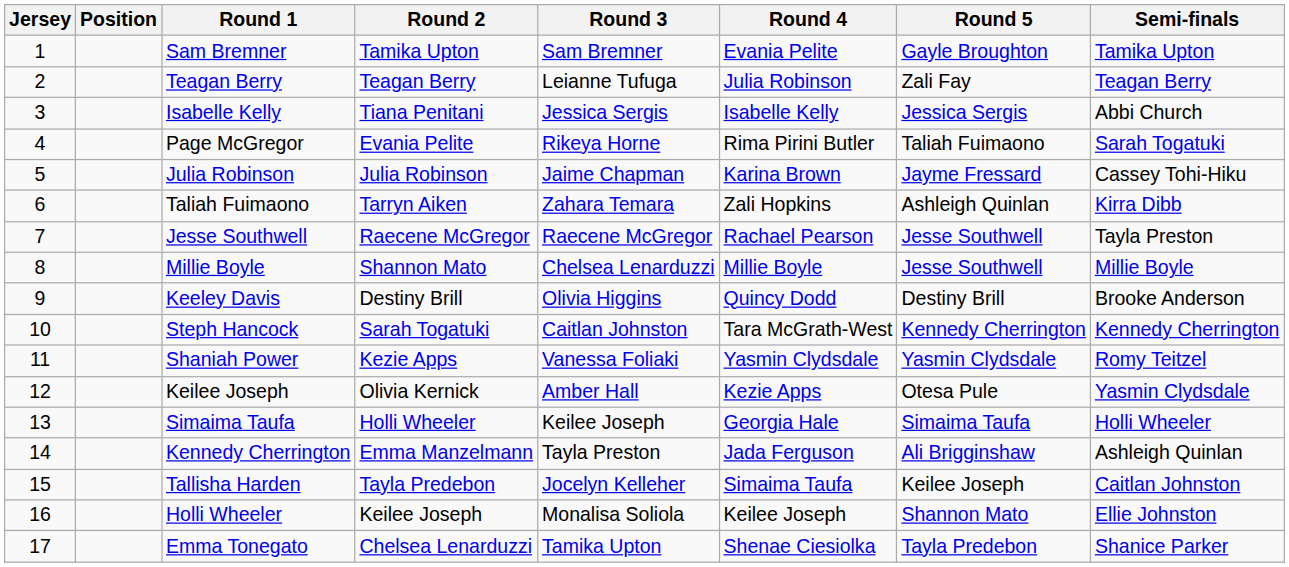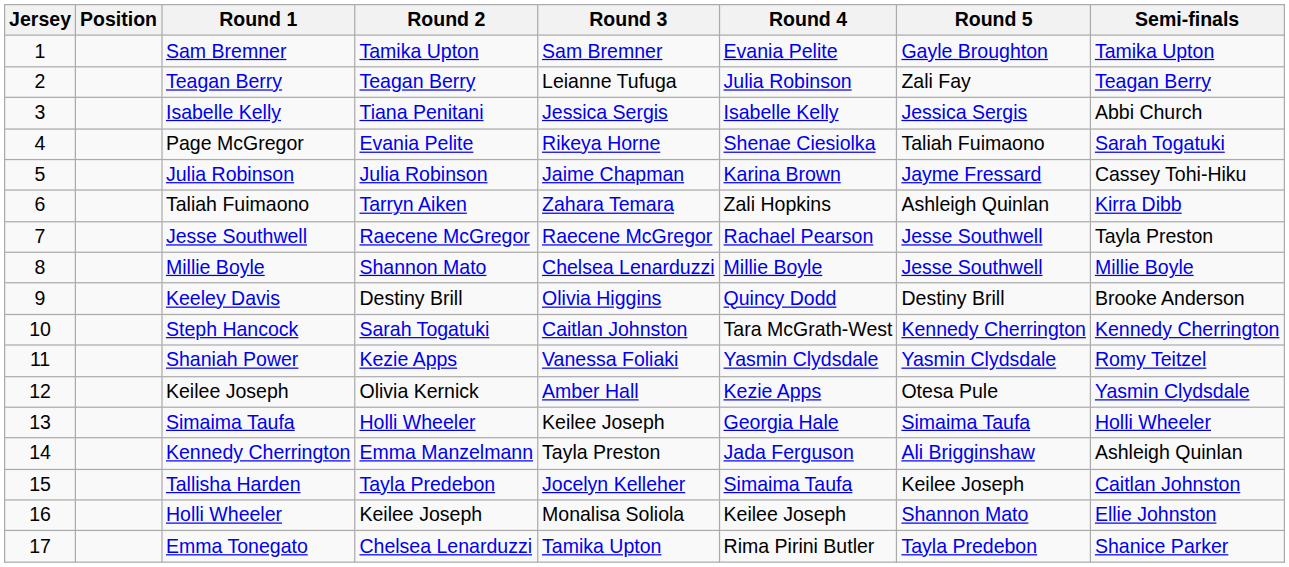Page McGregor | Round 4: Rima Pirini Butler -> Shenae Ciesiolka
Emma Tonegato | Round 4: Shenae Ciesiolka -> Rima Pirini Butler
